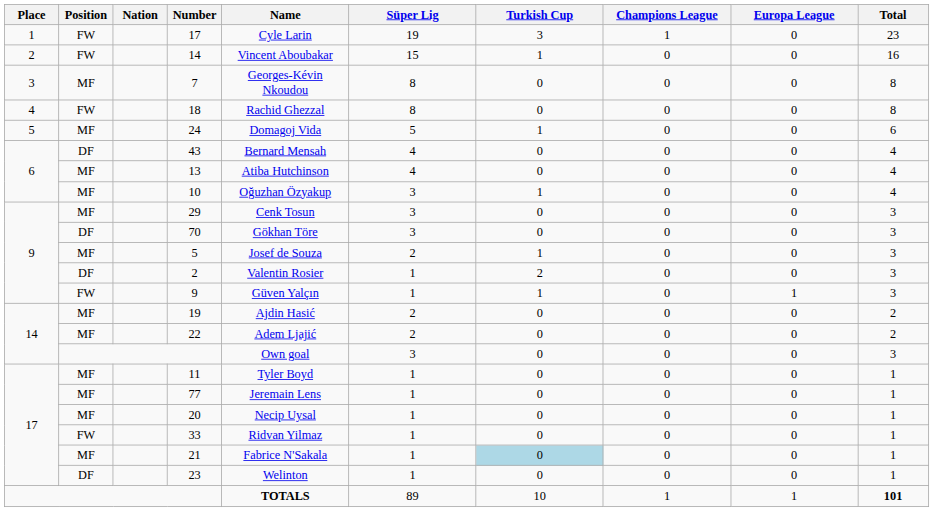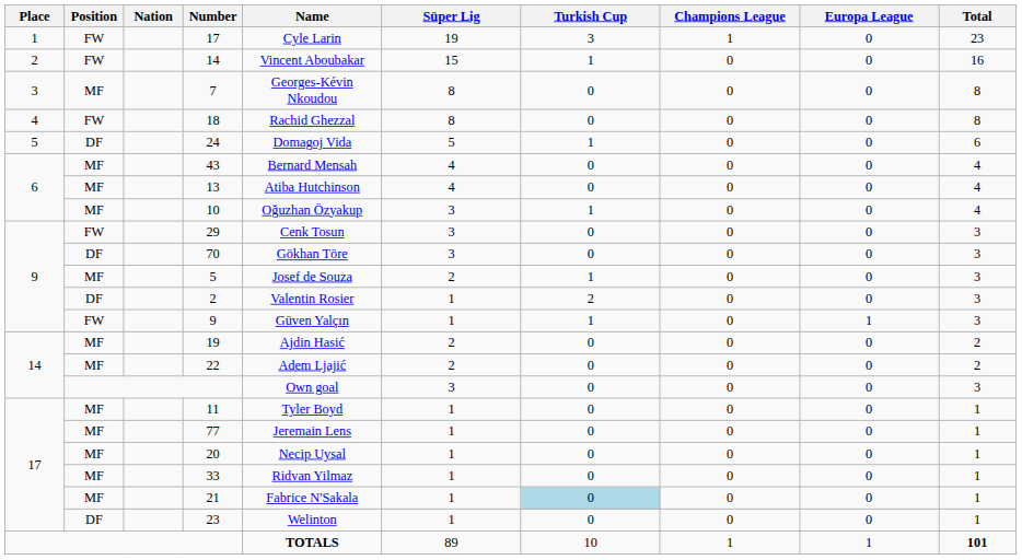24 | Position: MF -> DF
43 | Position: DF -> MF
29 | Position: MF -> FW
33 | Position: FW -> MF
